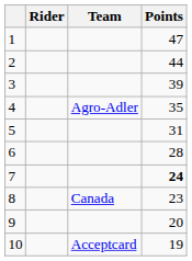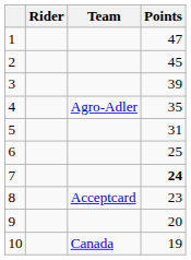2 | Points: 44 -> 45
6 | Points: 28 -> 25
8 | Team: Canada -> Acceptcard
10 | Team: Acceptcard -> Canada
